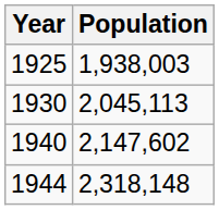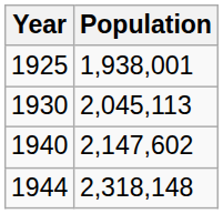1925 | Population: 1,938,003 -> 1,938,001
